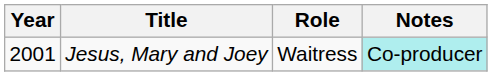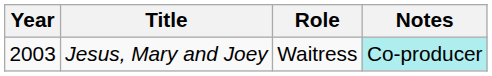Jesus, Mary and Joey | Year: 2001 -> 2003
